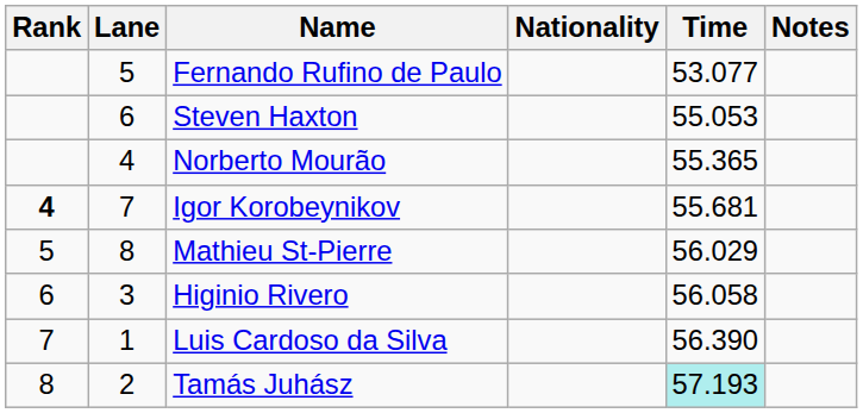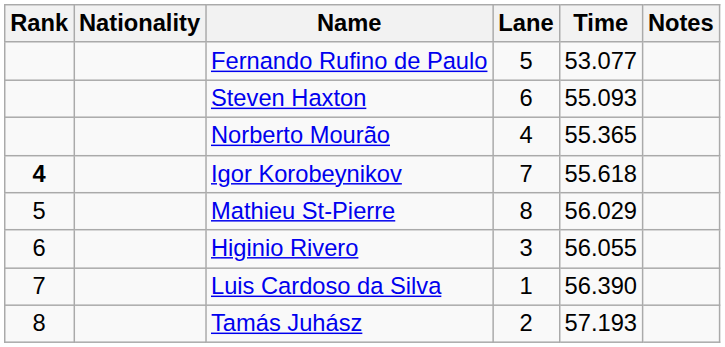columns swapped: Lane <-> Nationality
Steven Haxton | Time: 55.053 -> 55.093
Igor Korobeynikov | Time: 55.681 -> 55.618
Higinio Rivero | Time: 56.058 -> 56.055
Tamás Juhász | Time: paleturquoise background -> no background
